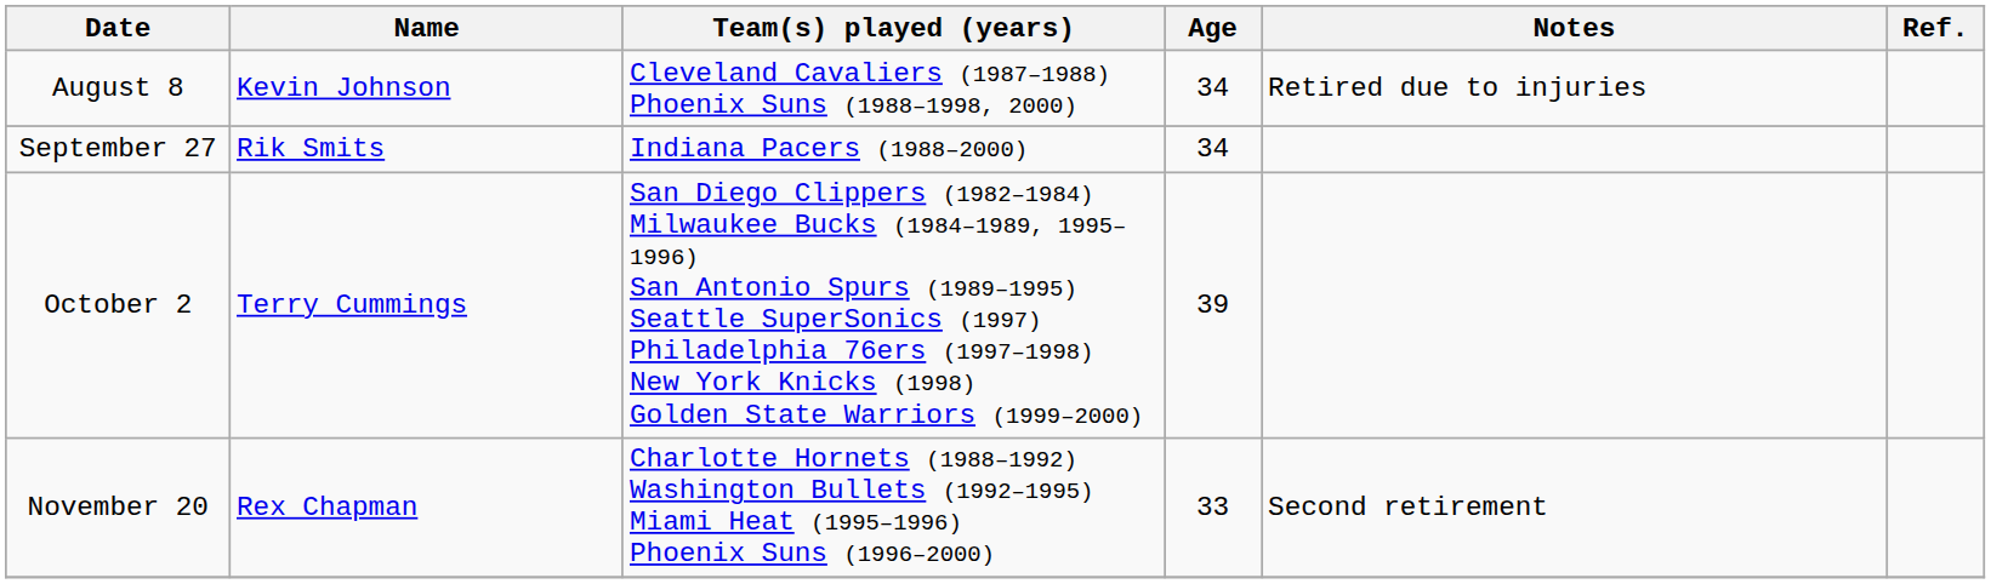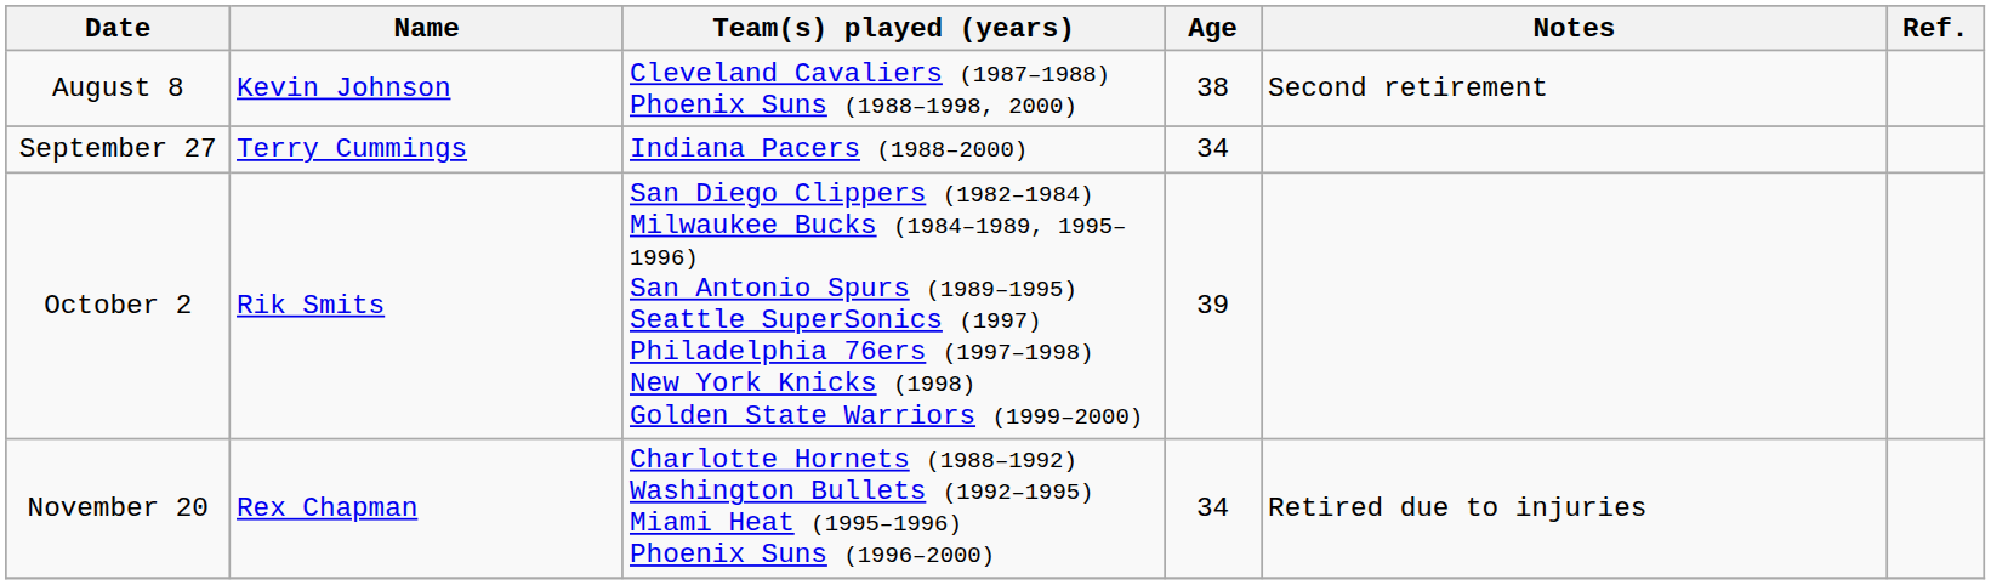August 8 | Age: 34 -> 38
August 8 | Notes: Retired due to injuries -> Second retirement
September 27 | Name: Rik Smits -> Terry Cummings
October 2 | Name: Terry Cummings -> Rik Smits
November 20 | Age: 33 -> 34
November 20 | Notes: Second retirement -> Retired due to injuries
